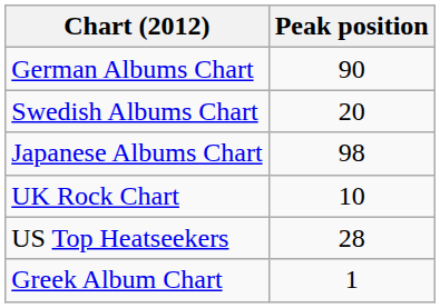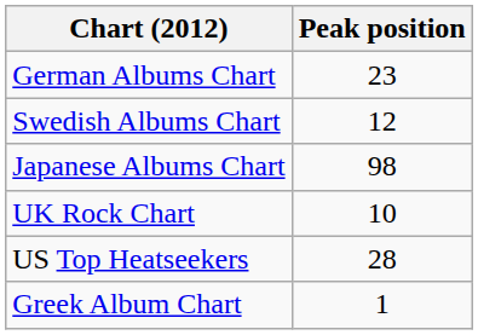German Albums Chart | Peak position: 90 -> 23
Swedish Albums Chart | Peak position: 20 -> 12
